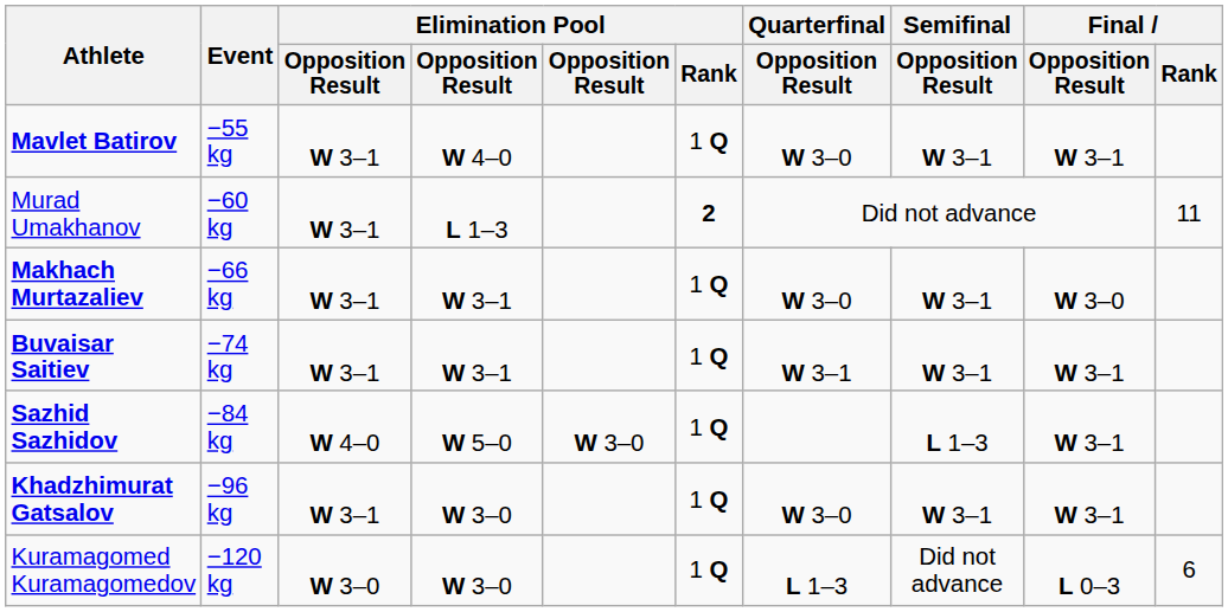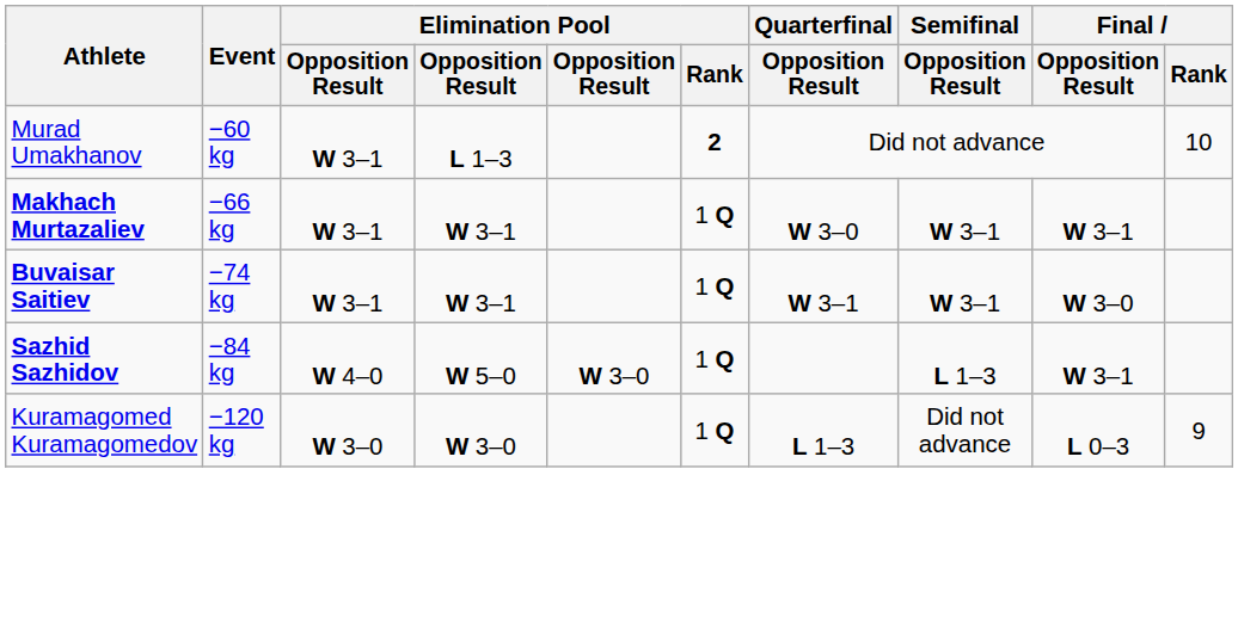- row: Mavlet Batirov | −55 kg | W 3–1 | W 4–0 | 1 Q | W 3–0 | W 3–1 | W 3–1
Murad Umakhanov | Final / Rank: 11 -> 10
Makhach Murtazaliev | Final / Opposition Result: W 3–0 -> W 3–1
Buvaisar Saitiev | Final / Opposition Result: W 3–1 -> W 3–0
- row: Khadzhimurat Gatsalov | −96 kg | W 3–1 | W 3–0 | 1 Q | W 3–0 | W 3–1 | W 3–1
Kuramagomed Kuramagomedov | Final / Rank: 6 -> 9
